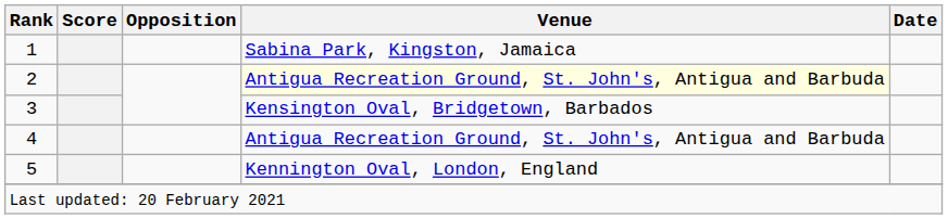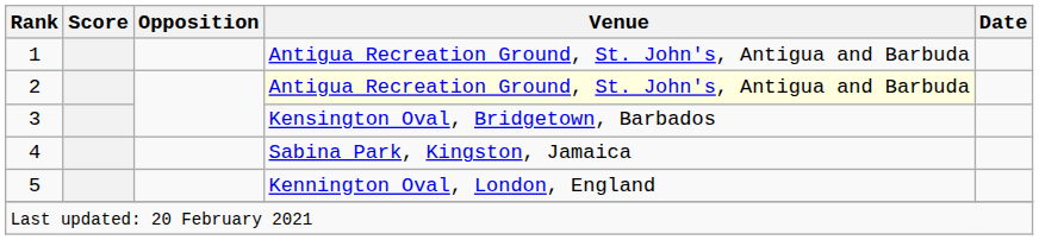1 | Venue: Sabina Park, Kingston, Jamaica -> Antigua Recreation Ground, St. John's, Antigua and Barbuda
4 | Venue: Antigua Recreation Ground, St. John's, Antigua and Barbuda -> Sabina Park, Kingston, Jamaica
